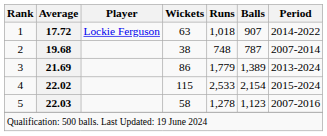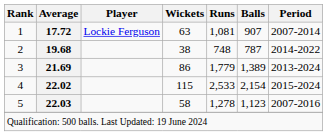1 | Runs: 1,018 -> 1,081
1 | Period: 2014-2022 -> 2007-2014
2 | Period: 2007-2014 -> 2014-2022
